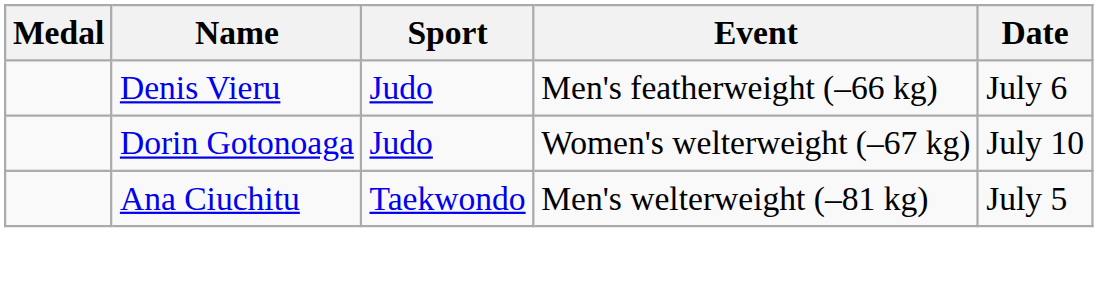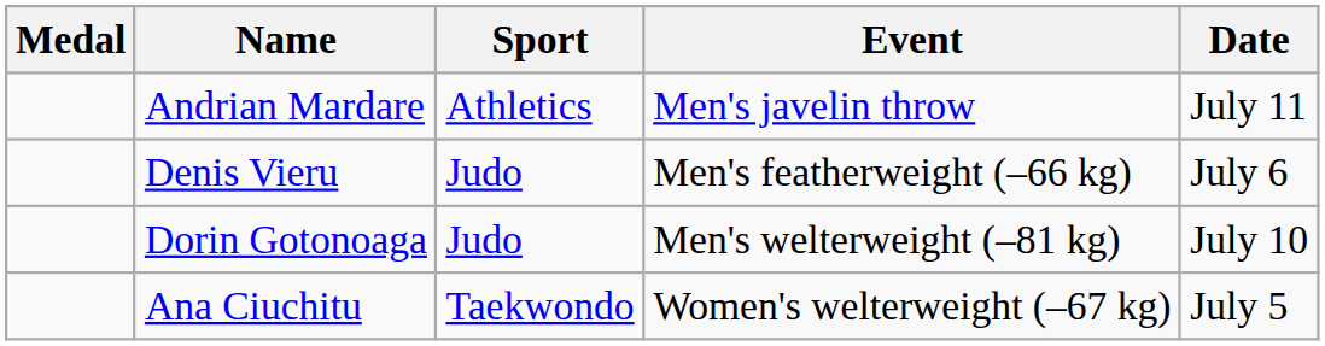+ row: Andrian Mardare | Athletics | Men's javelin throw | July 11
Dorin Gotonoaga | Event: Women's welterweight (–67 kg) -> Men's welterweight (–81 kg)
Ana Ciuchitu | Event: Men's welterweight (–81 kg) -> Women's welterweight (–67 kg)
